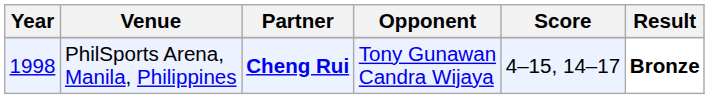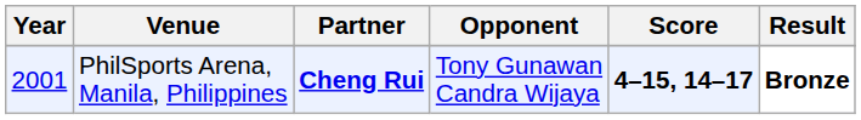PhilSports Arena, Manila, Philippines | Year: 1998 -> 2001
PhilSports Arena, Manila, Philippines | Score: normal -> bold
